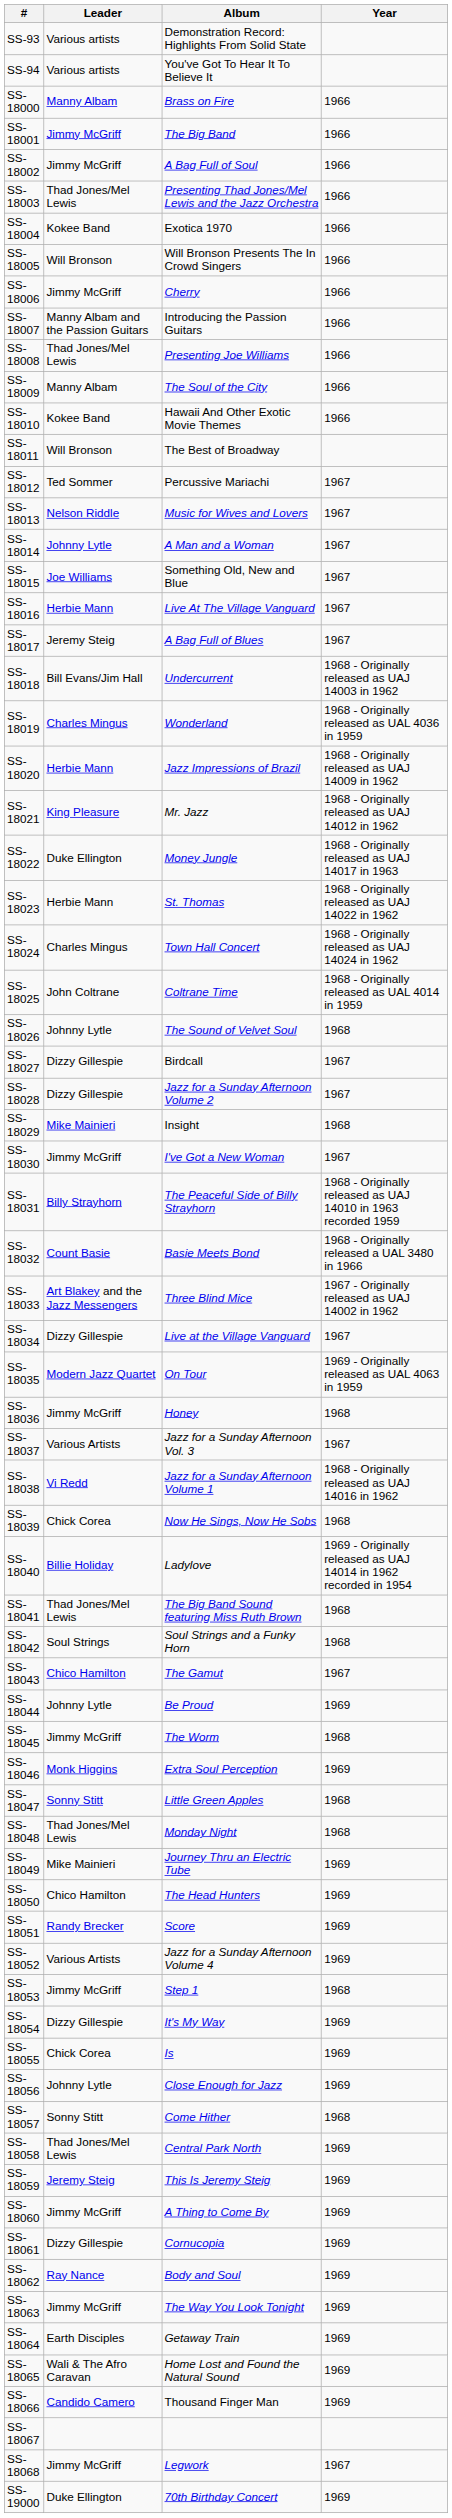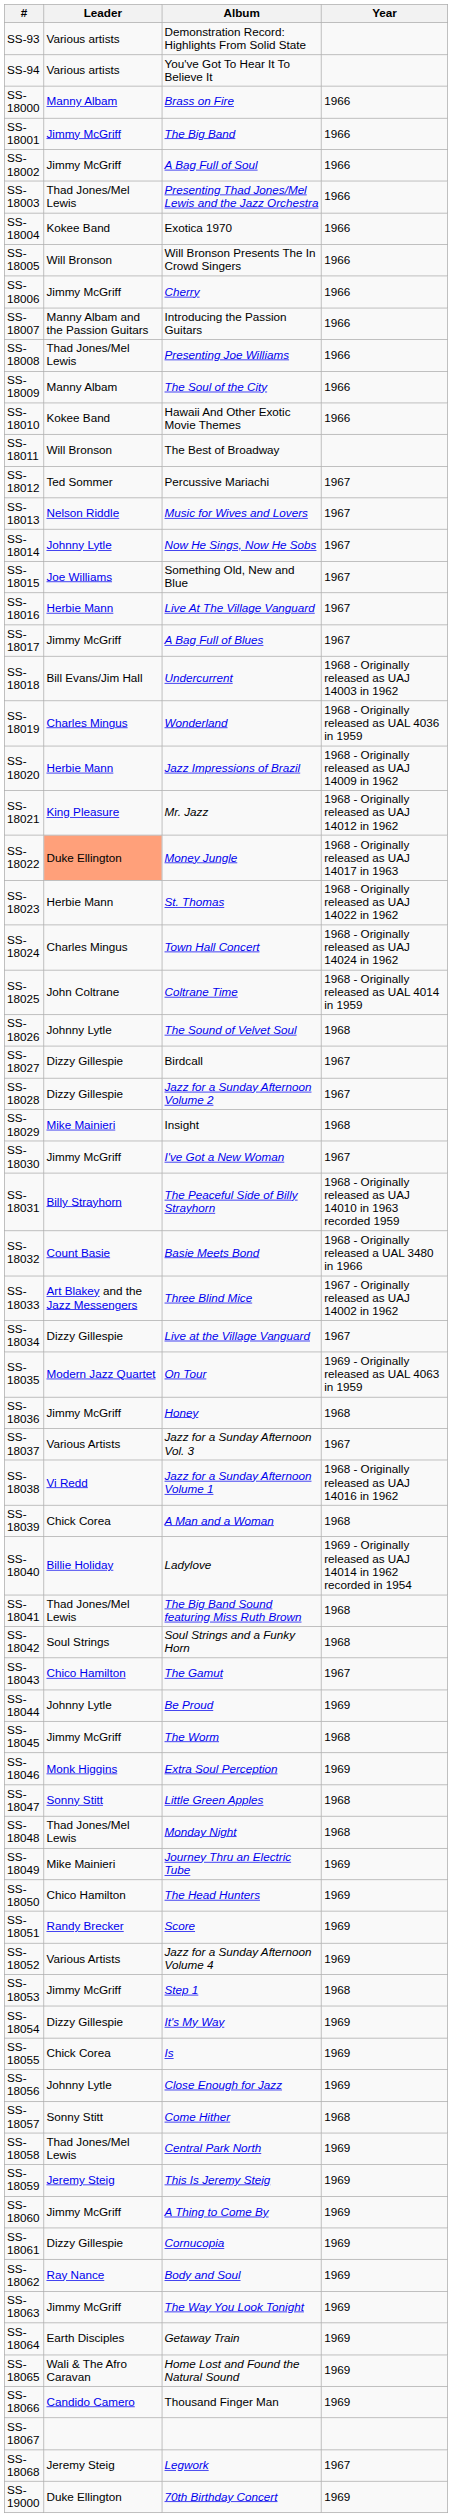SS-18014 | Album: A Man and a Woman -> Now He Sings, Now He Sobs
SS-18017 | Leader: Jeremy Steig -> Jimmy McGriff
SS-18022 | Leader: no background -> lightsalmon background
SS-18039 | Album: Now He Sings, Now He Sobs -> A Man and a Woman
SS-18068 | Leader: Jimmy McGriff -> Jeremy Steig
